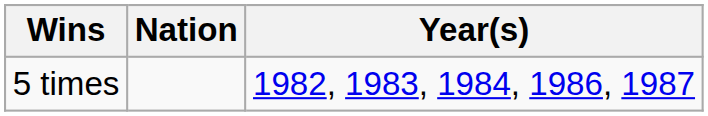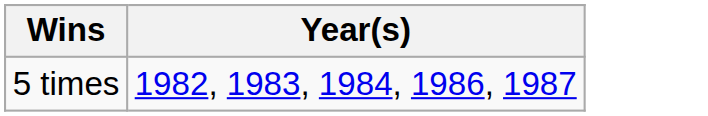- column: Nation
